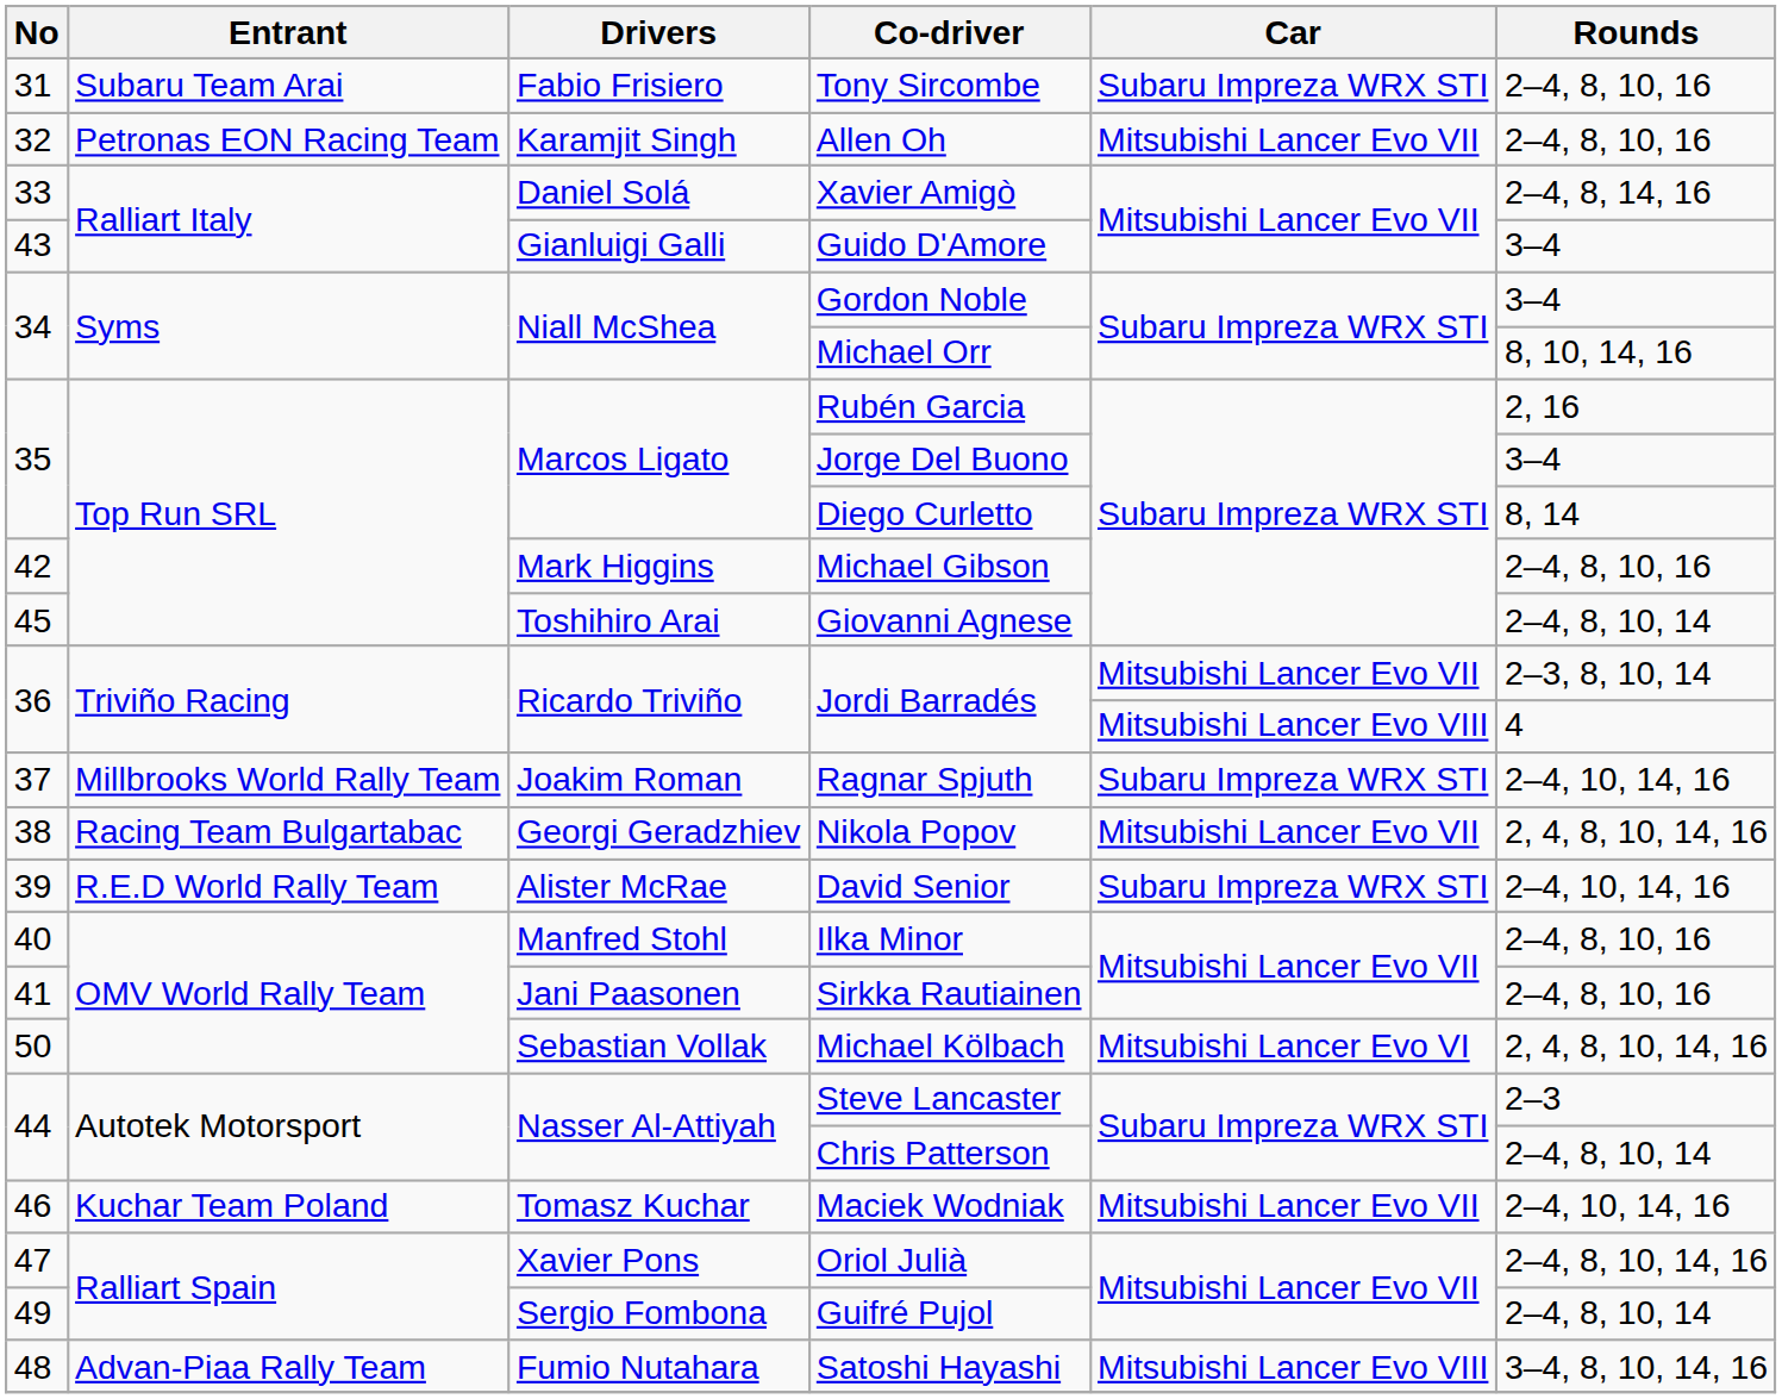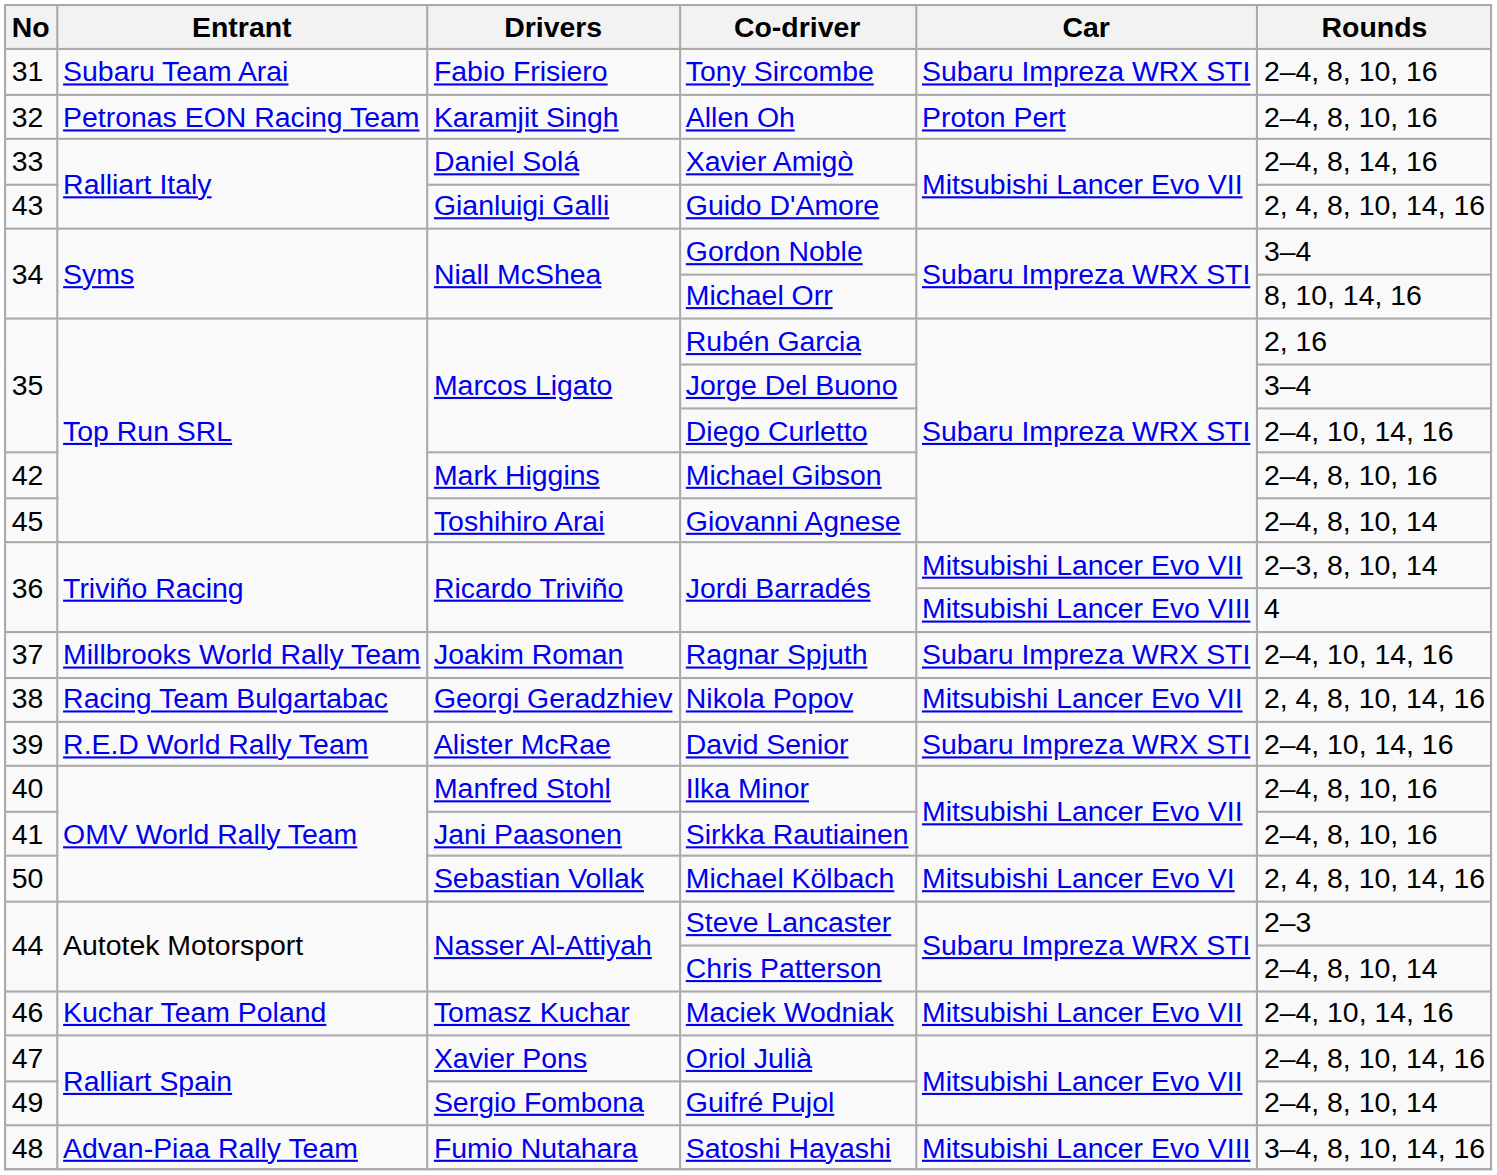Allen Oh | Car: Mitsubishi Lancer Evo VII -> Proton Pert
Guido D'Amore | Rounds: 3–4 -> 2, 4, 8, 10, 14, 16
Diego Curletto | Rounds: 8, 14 -> 2–4, 10, 14, 16
